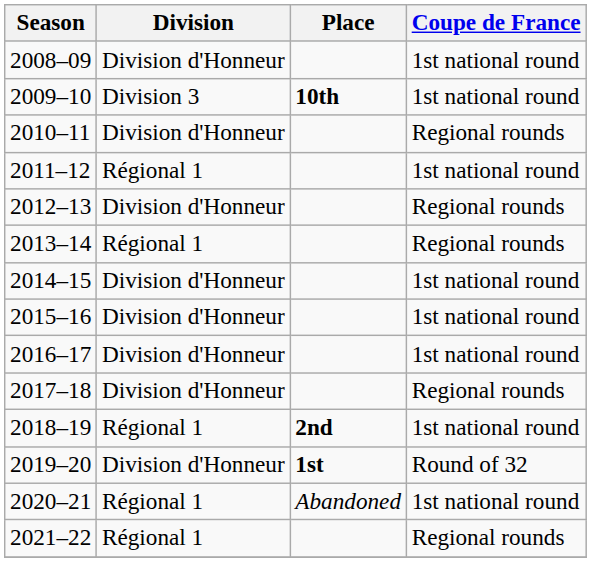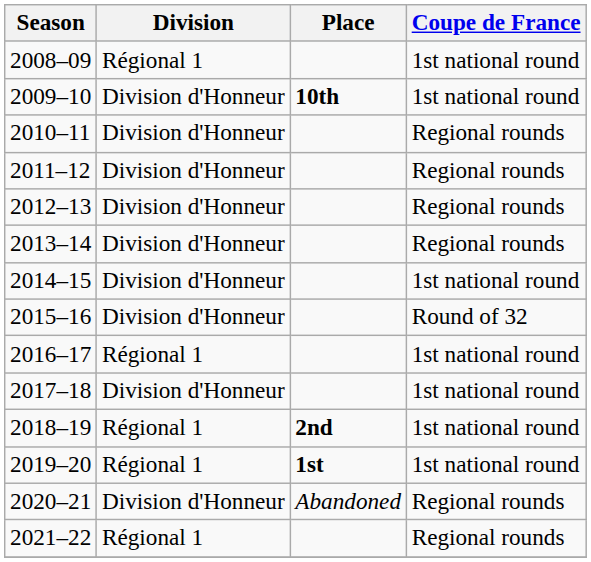2008–09 | Division: Division d'Honneur -> Régional 1
2009–10 | Division: Division 3 -> Division d'Honneur
2011–12 | Division: Régional 1 -> Division d'Honneur
2011–12 | Coupe de France: 1st national round -> Regional rounds
2013–14 | Division: Régional 1 -> Division d'Honneur
2015–16 | Coupe de France: 1st national round -> Round of 32
2016–17 | Division: Division d'Honneur -> Régional 1
2017–18 | Coupe de France: Regional rounds -> 1st national round
2019–20 | Division: Division d'Honneur -> Régional 1
2019–20 | Coupe de France: Round of 32 -> 1st national round
2020–21 | Division: Régional 1 -> Division d'Honneur
2020–21 | Coupe de France: 1st national round -> Regional rounds
